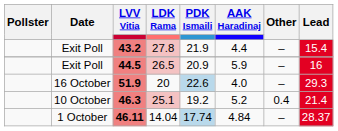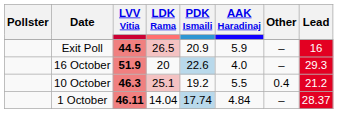- row: Exit Poll | 43.2 | 27.8 | 21.9 | 4.4 | – | 15.4
46.3 | AAK Haradinaj: 5.2 -> 5.5
46.3 | Lead: 21.4 -> 21.2
